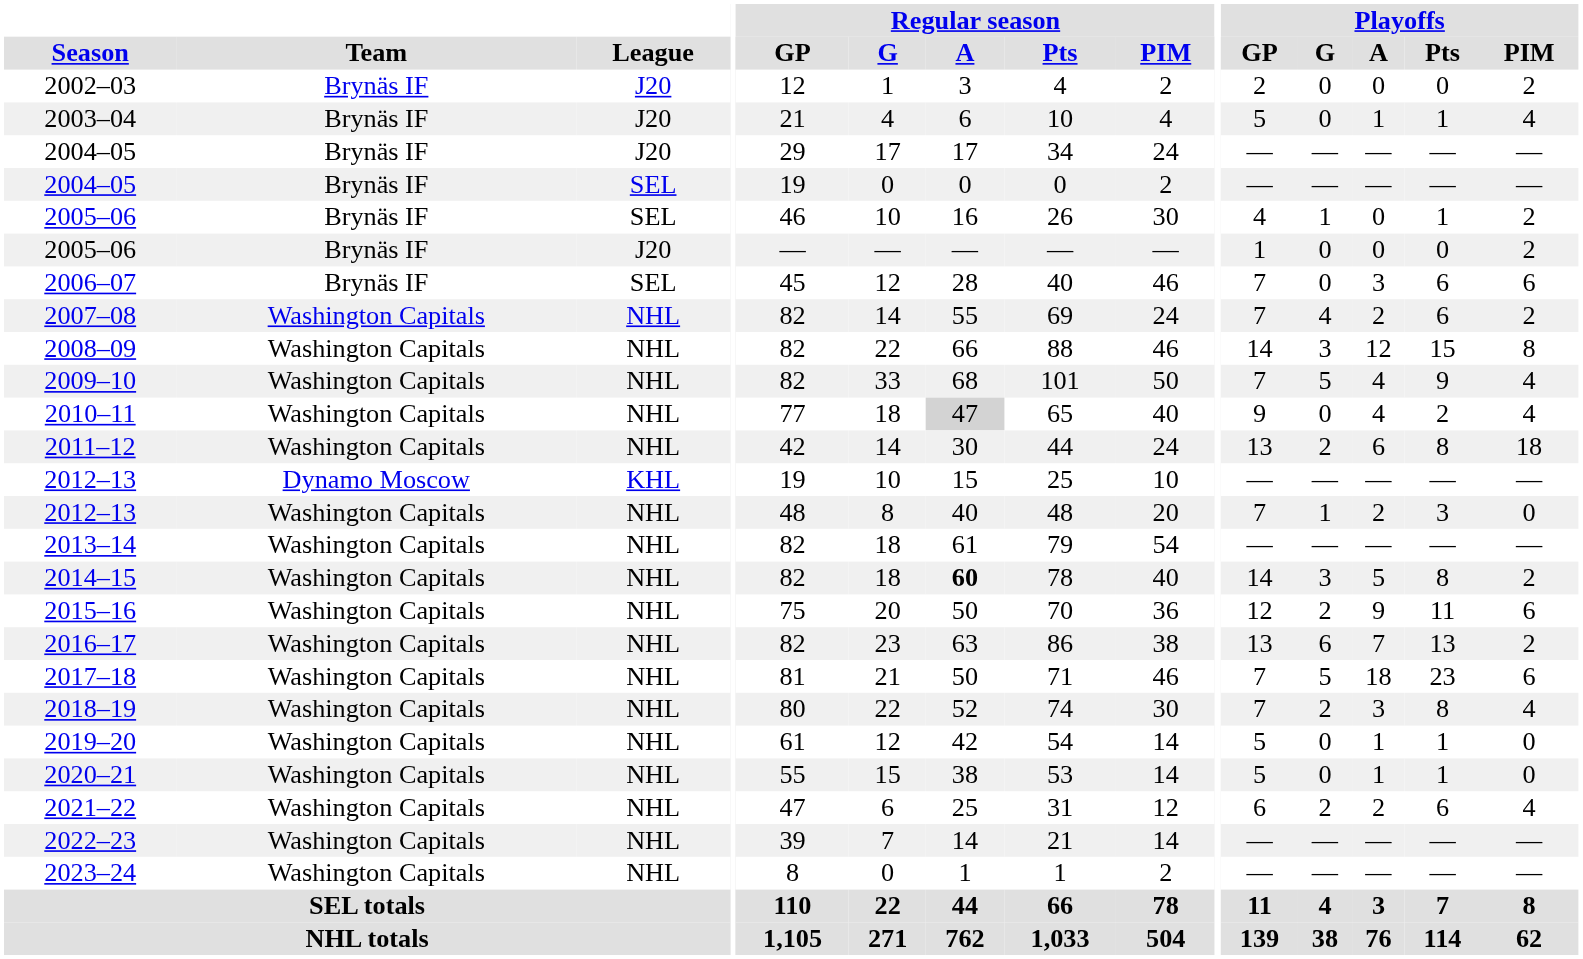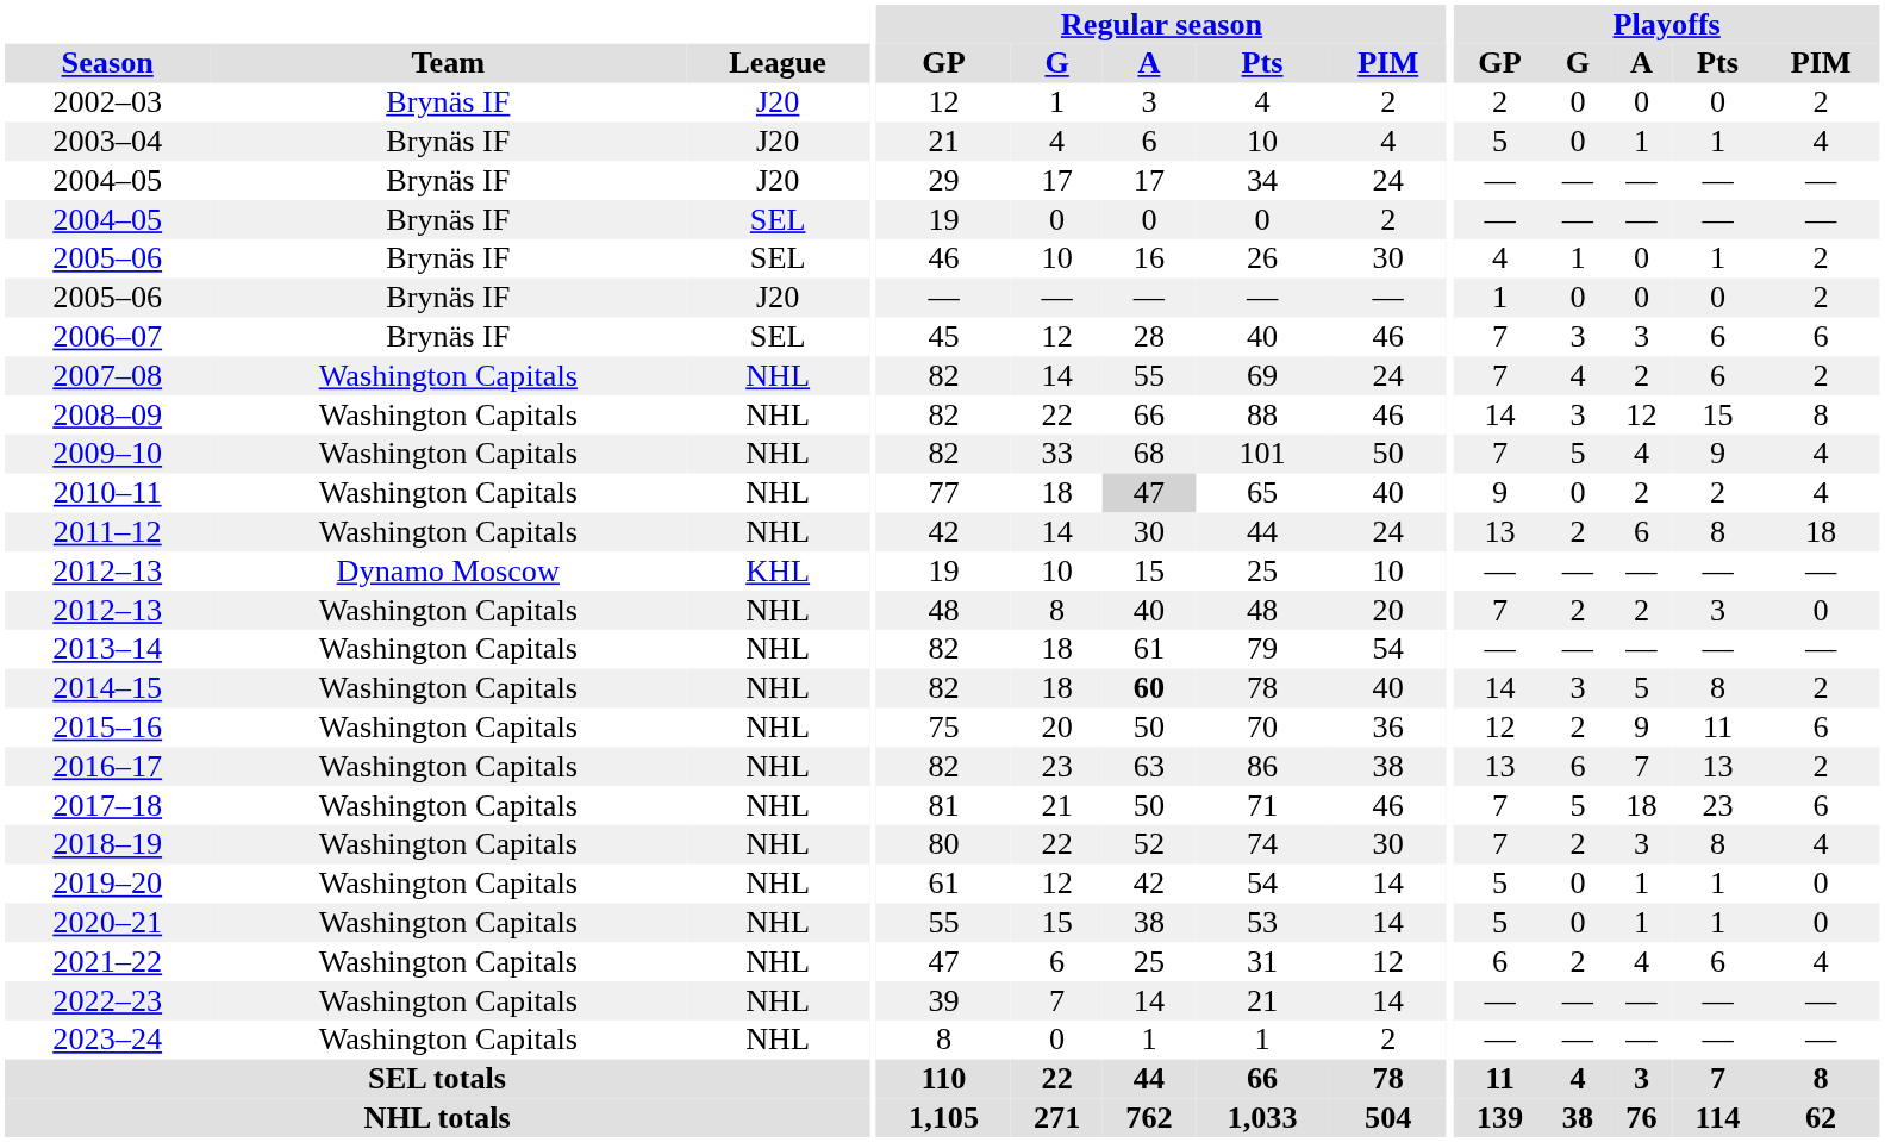2006–07 | Playoffs / G: 0 -> 3
2010–11 | Playoffs / A: 4 -> 2
2012–13 / NHL | Playoffs / G: 1 -> 2
2021–22 | Playoffs / A: 2 -> 4
